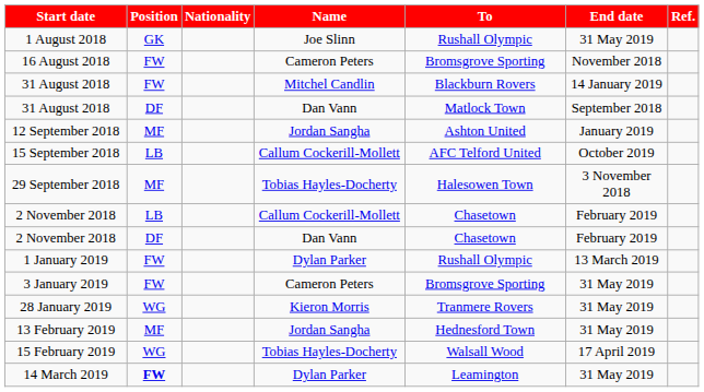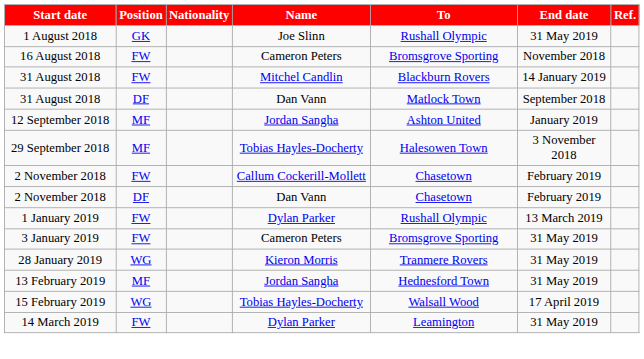- row: 15 September 2018 | LB | Callum Cockerill-Mollett | AFC Telford United | October 2019
2 November 2018 / Callum Cockerill-Mollett | Position: LB -> FW
14 March 2019 | Position: bold -> normal
